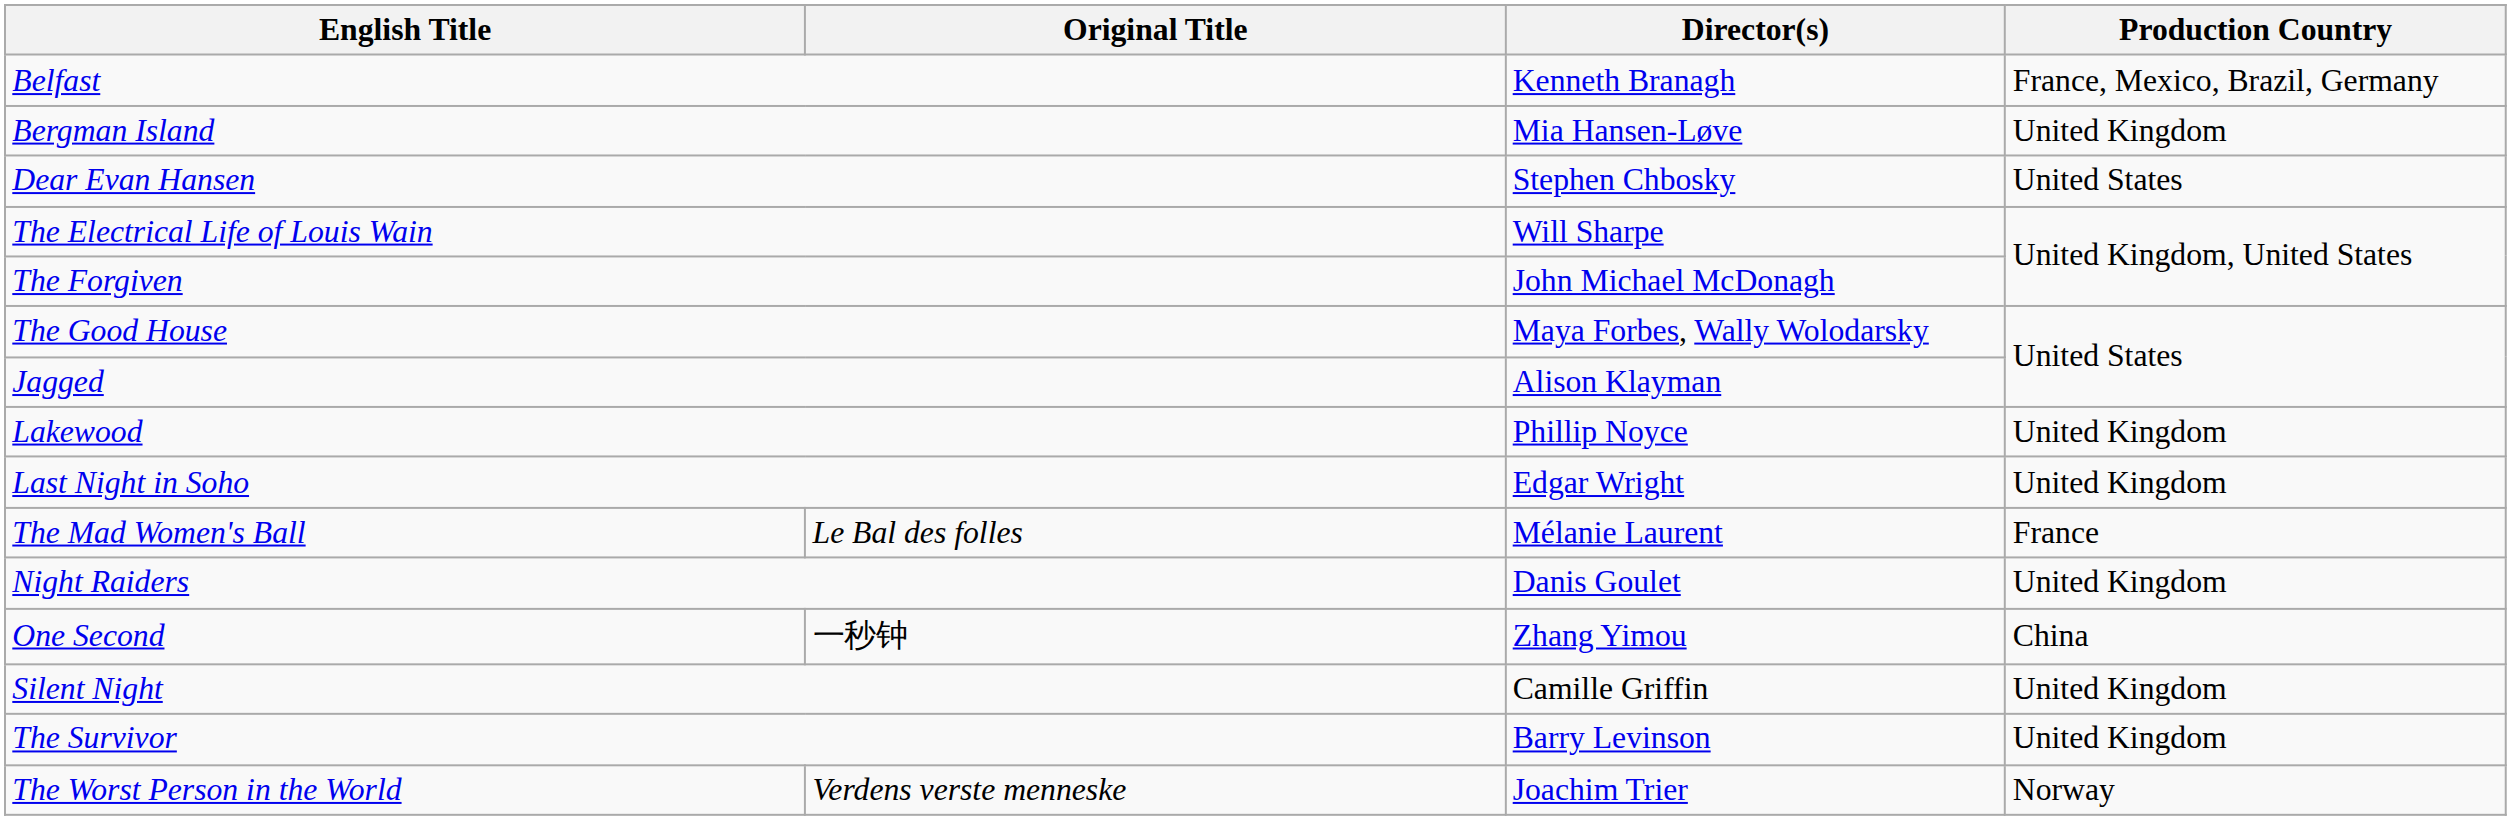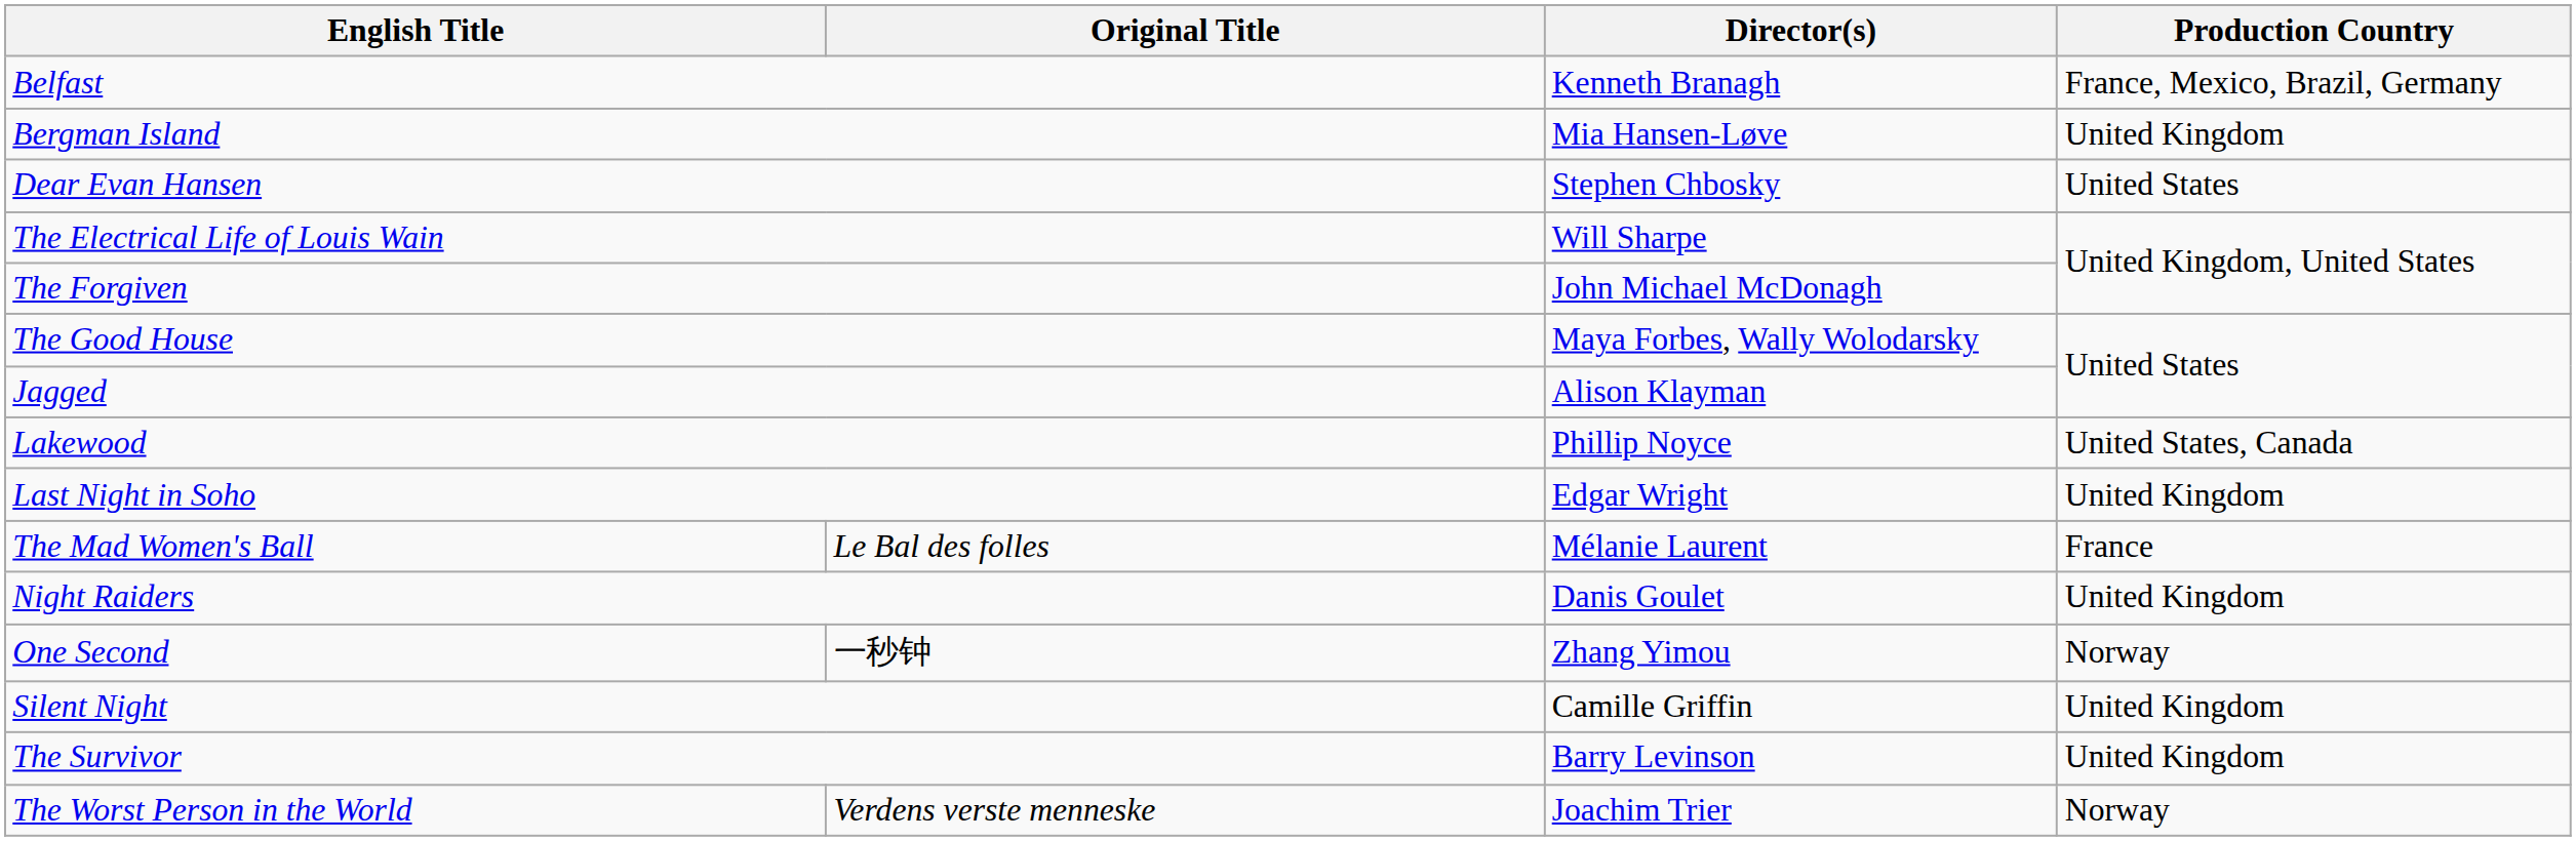Lakewood | Production Country: United Kingdom -> United States, Canada
One Second | Production Country: China -> Norway
